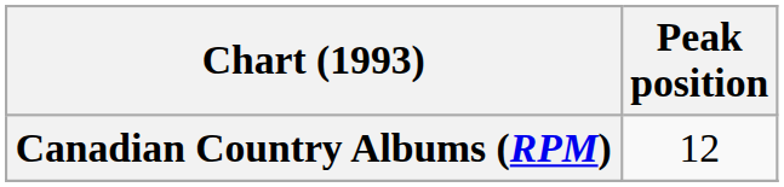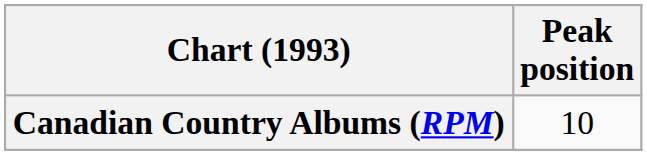Canadian Country Albums (RPM) | Peak position: 12 -> 10
